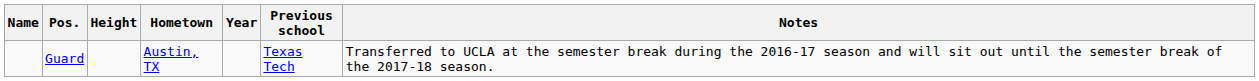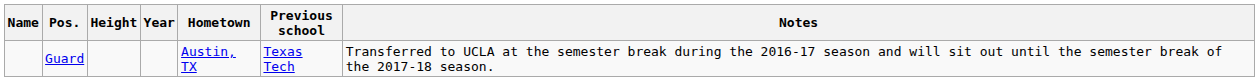columns swapped: Year <-> Hometown
